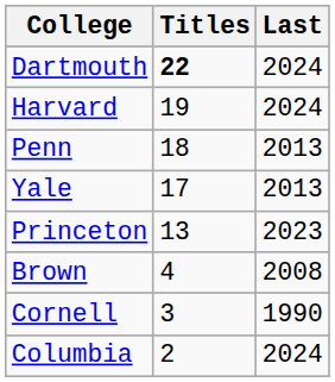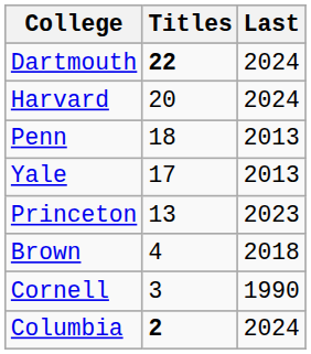Harvard | Titles: 19 -> 20
Brown | Last: 2008 -> 2018
Columbia | Titles: normal -> bold
